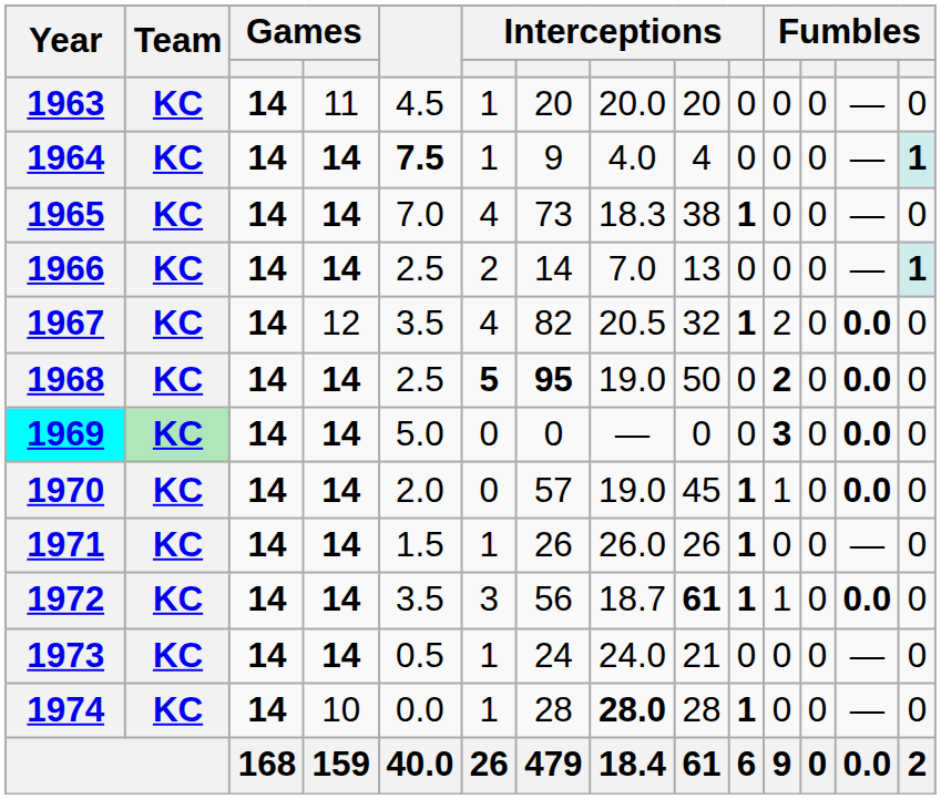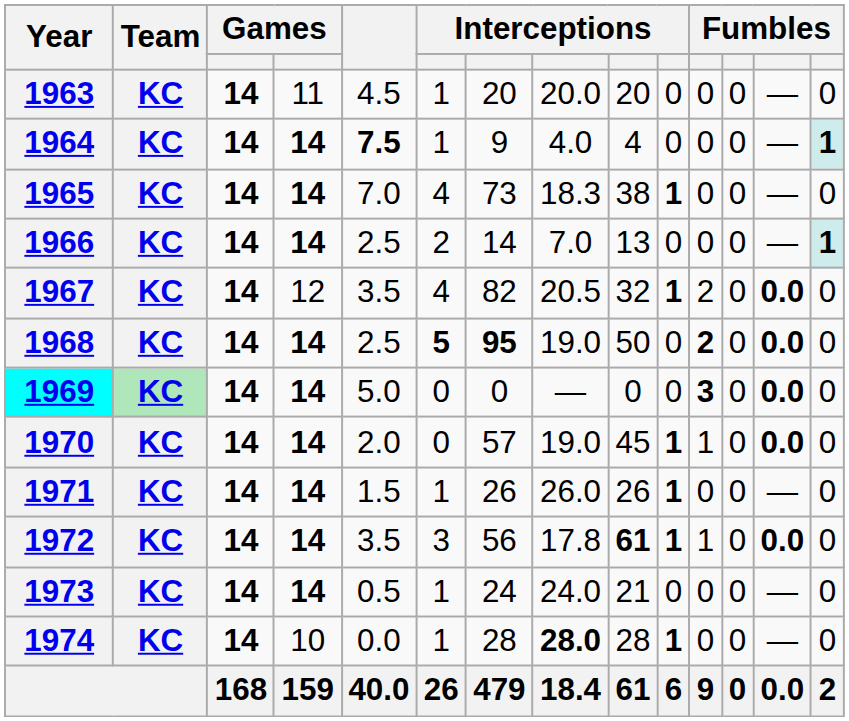1972 | column 8: 18.7 -> 17.8
